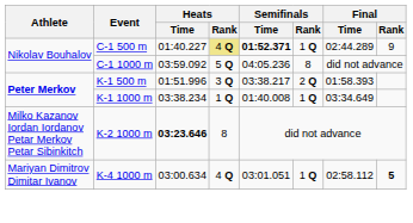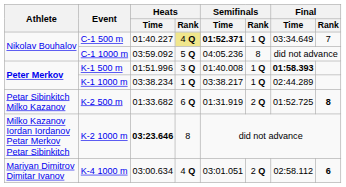C-1 500 m | Final / Time: 02:44.289 -> 03:34.649
C-1 500 m | Final / Rank: 9 -> 7
K-1 500 m | Semifinals / Time: 03:38.217 -> 01:40.008
K-1 500 m | Semifinals / Rank: 2 Q -> 1 Q
K-1 500 m | Final / Time: normal -> bold
K-1 1000 m | Semifinals / Time: 01:40.008 -> 03:38.217
K-1 1000 m | Final / Time: 03:34.649 -> 02:44.289
+ row: Petar Sibinkitch Milko Kazanov | K-2 500 m | 01:33.682 | 6 Q | 01:31.919 | 2 Q | 01:52.725 | 8
K-4 1000 m | Semifinals / Rank: 1 Q -> 2 Q
K-4 1000 m | Final / Rank: 5 -> 6
